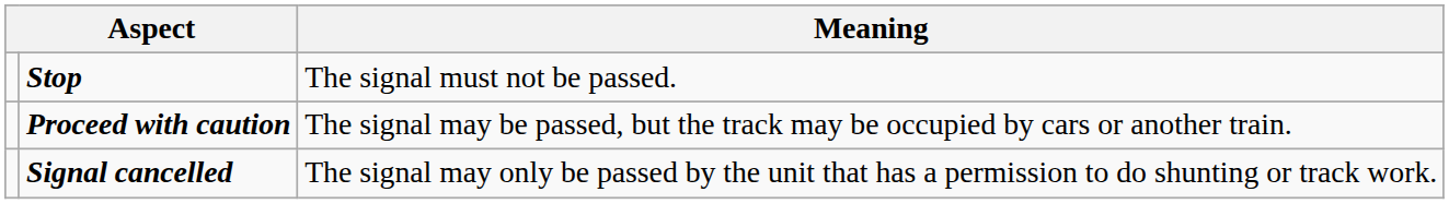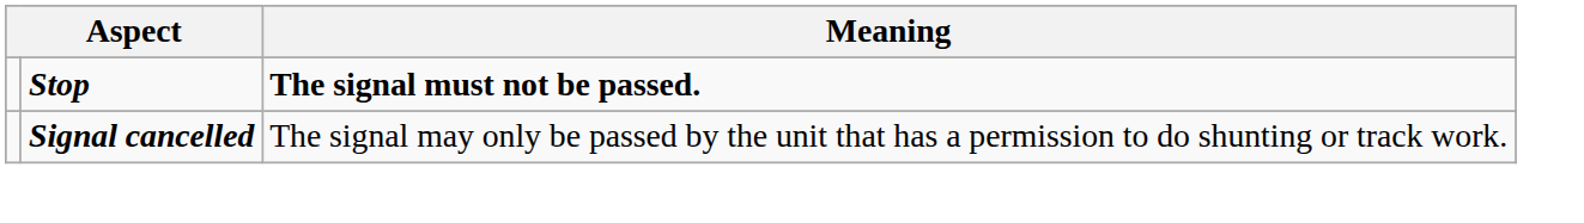Stop | Meaning: normal -> bold
- row: Proceed with caution | The signal may be passed, but the track may be occupied by cars or another train.
